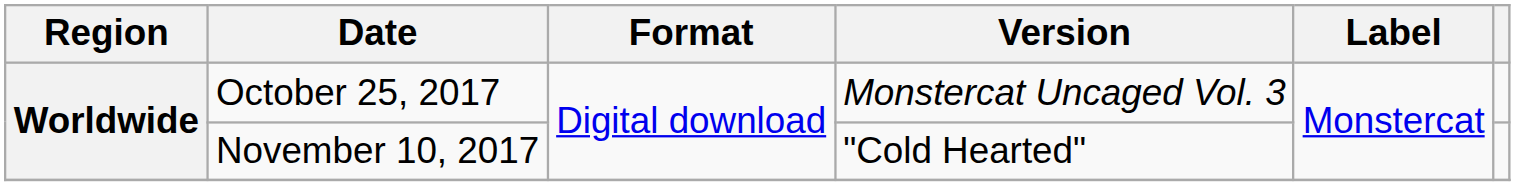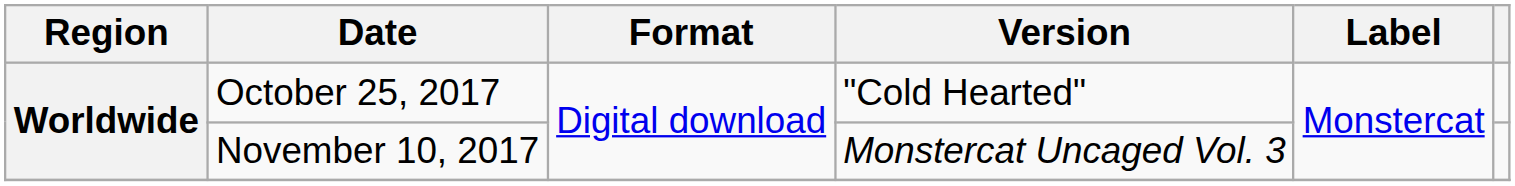October 25, 2017 | Version: Monstercat Uncaged Vol. 3 -> "Cold Hearted"
November 10, 2017 | Version: "Cold Hearted" -> Monstercat Uncaged Vol. 3
